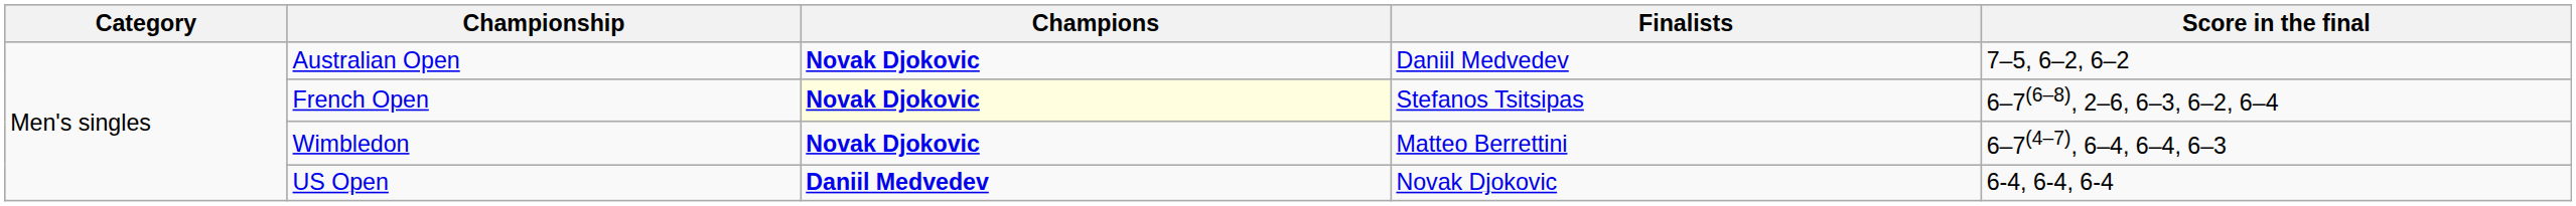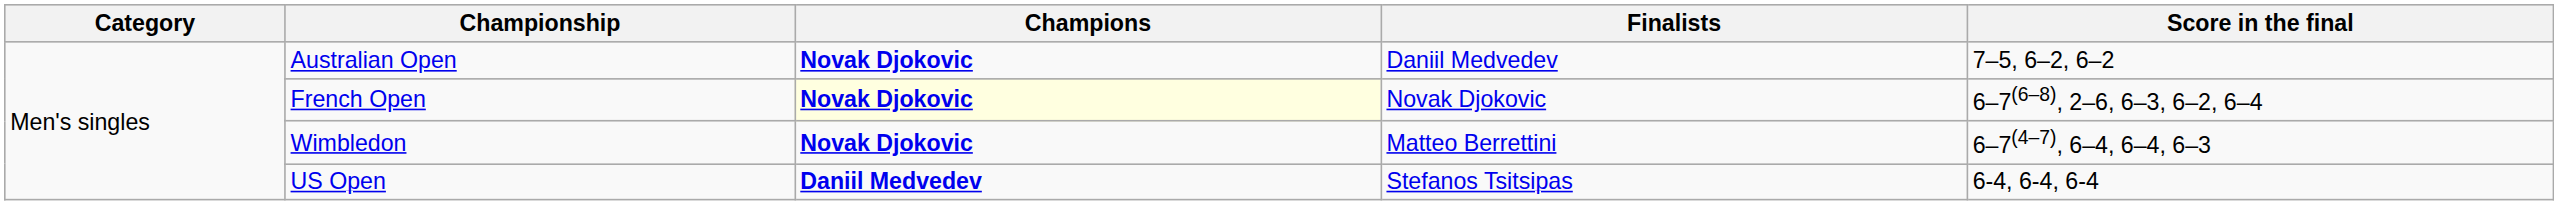French Open | Finalists: Stefanos Tsitsipas -> Novak Djokovic
US Open | Finalists: Novak Djokovic -> Stefanos Tsitsipas
